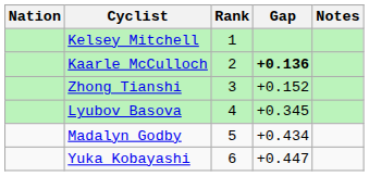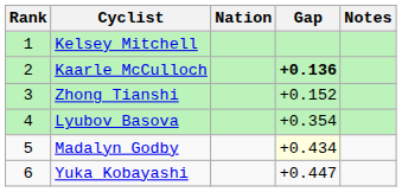columns swapped: Rank <-> Nation
Lyubov Basova | Gap: +0.345 -> +0.354
Madalyn Godby | Gap: no background -> lightyellow background
